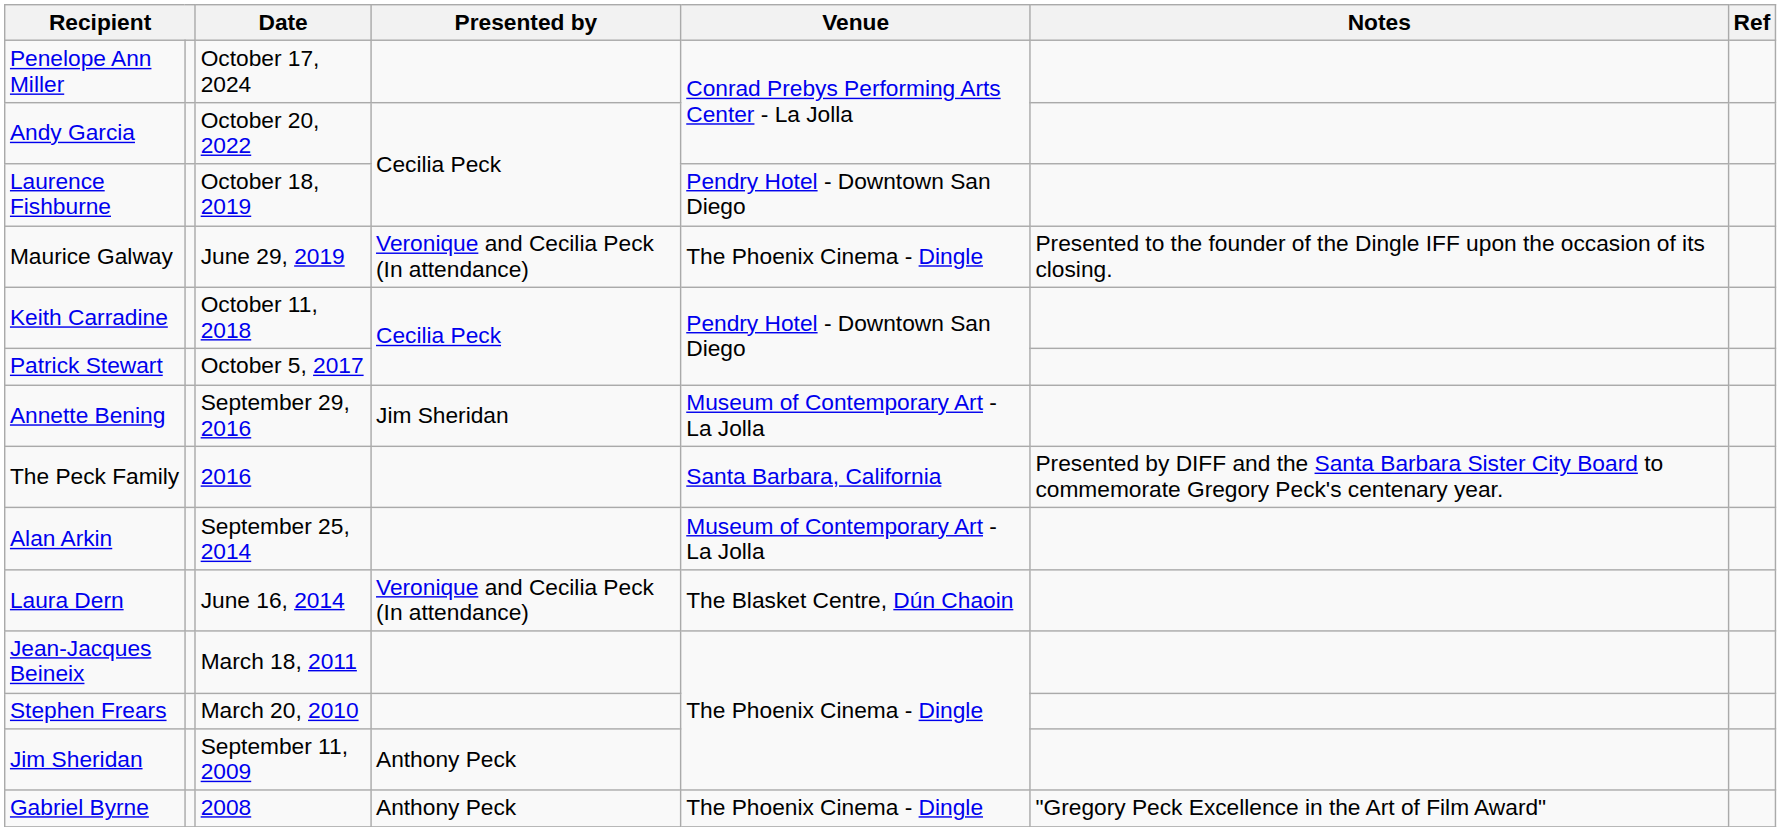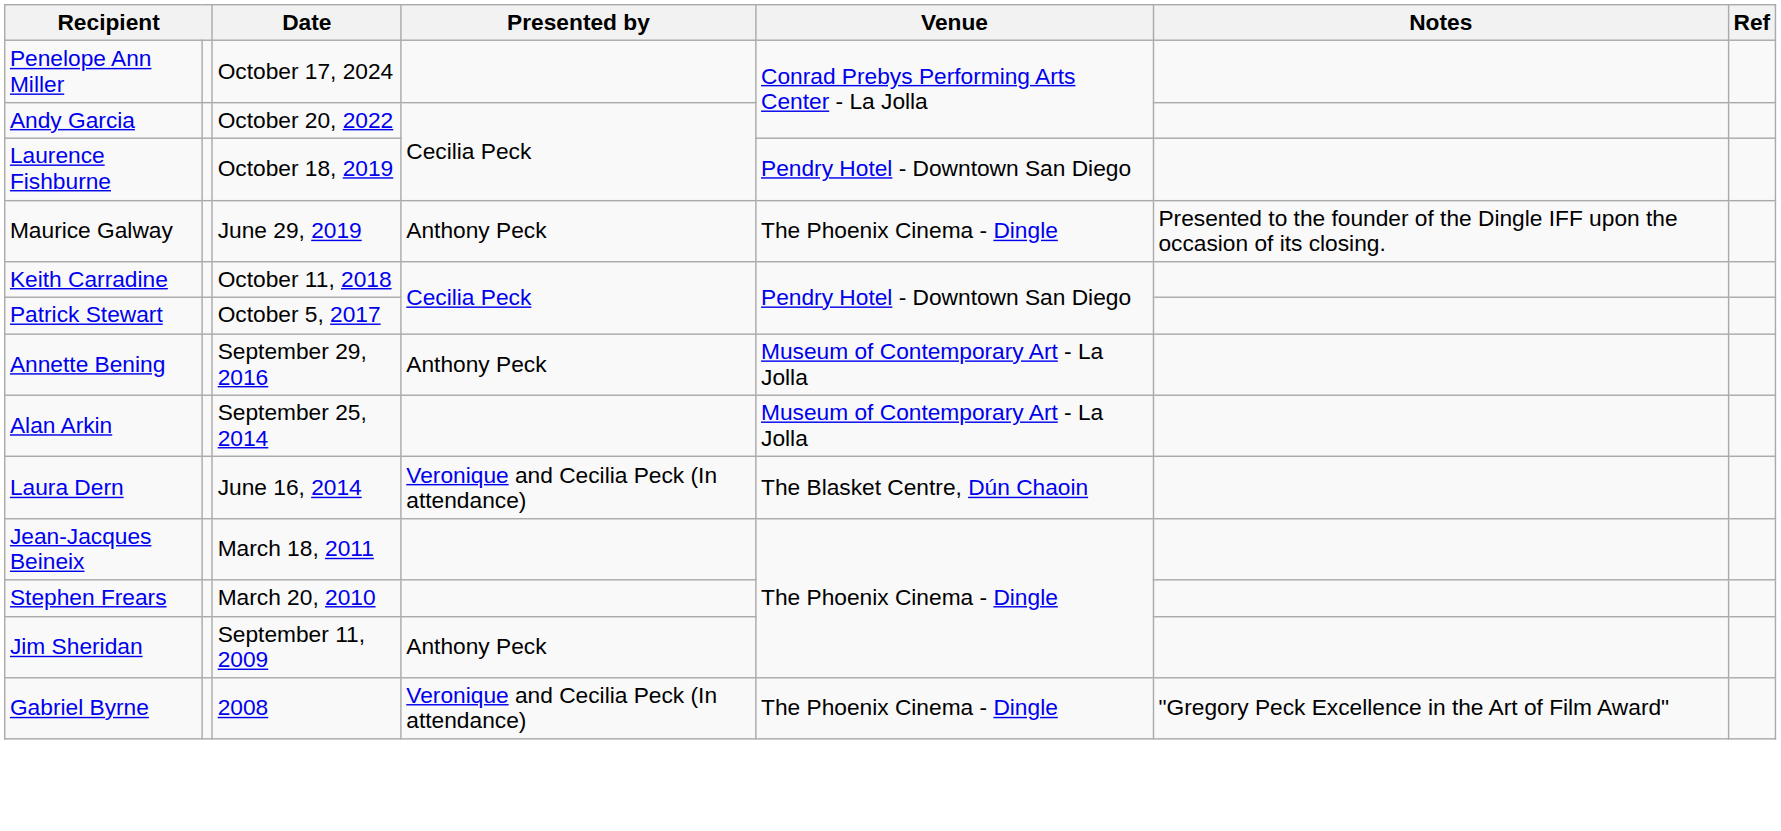Maurice Galway | Presented by: Veronique and Cecilia Peck (In attendance) -> Anthony Peck
Annette Bening | Presented by: Jim Sheridan -> Anthony Peck
- row: The Peck Family | 2016 | Santa Barbara, California | Presented by DIFF and the Santa Barbara Sister City Board to commemorate Gregory Peck's centenary year.
Gabriel Byrne | Presented by: Anthony Peck -> Veronique and Cecilia Peck (In attendance)
